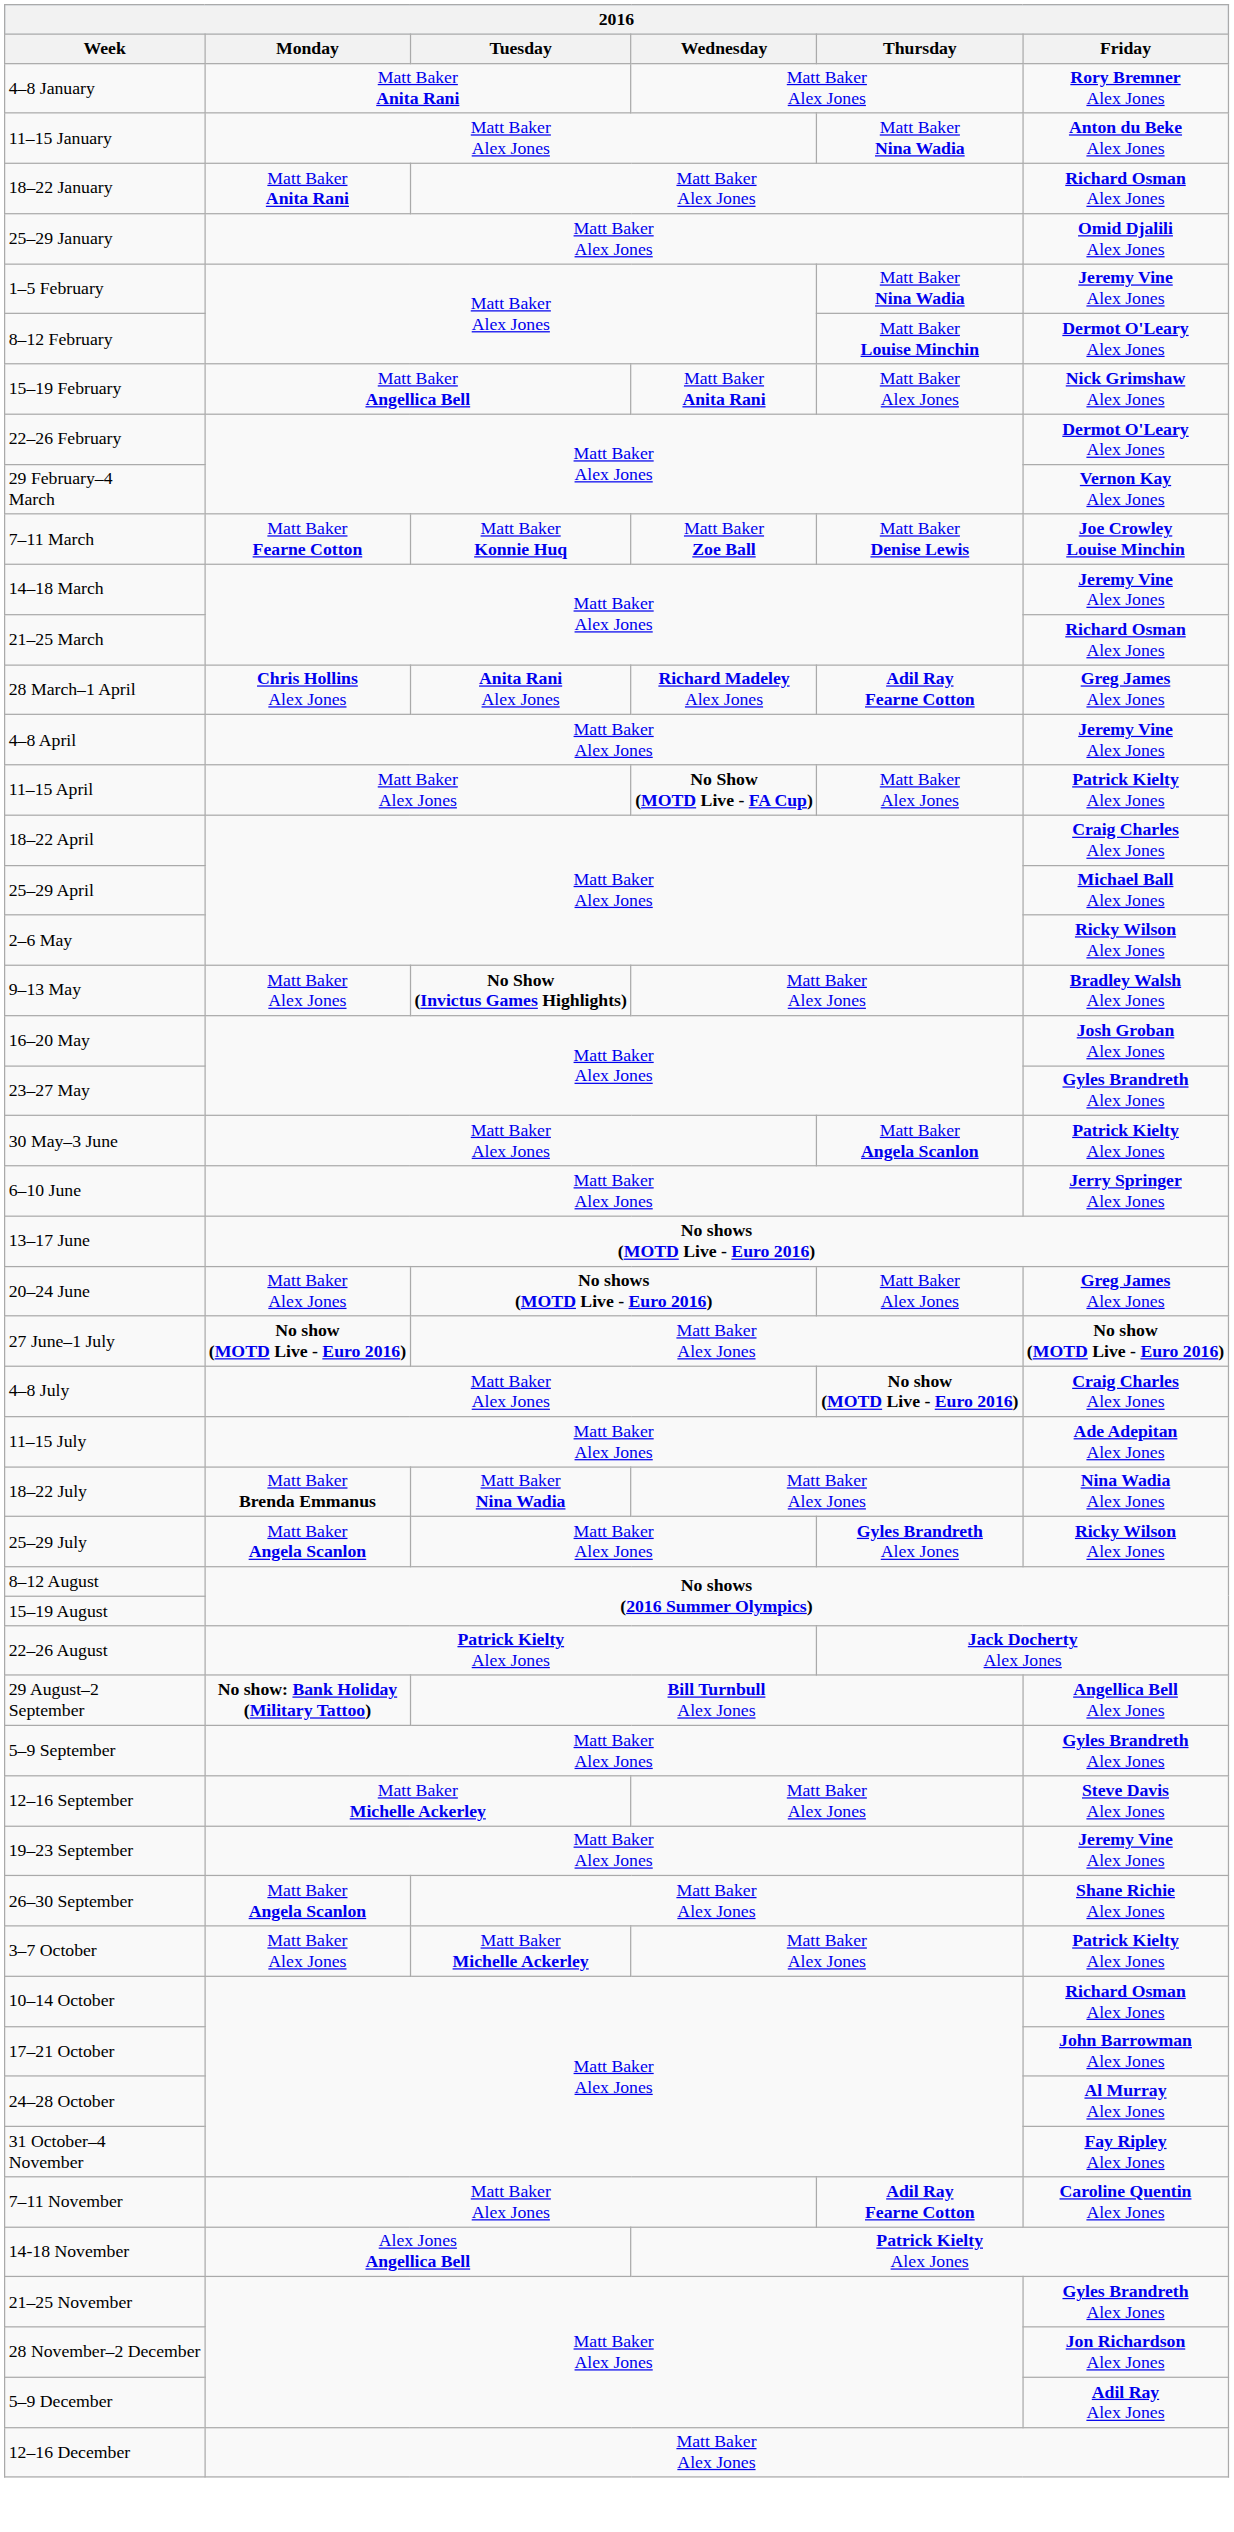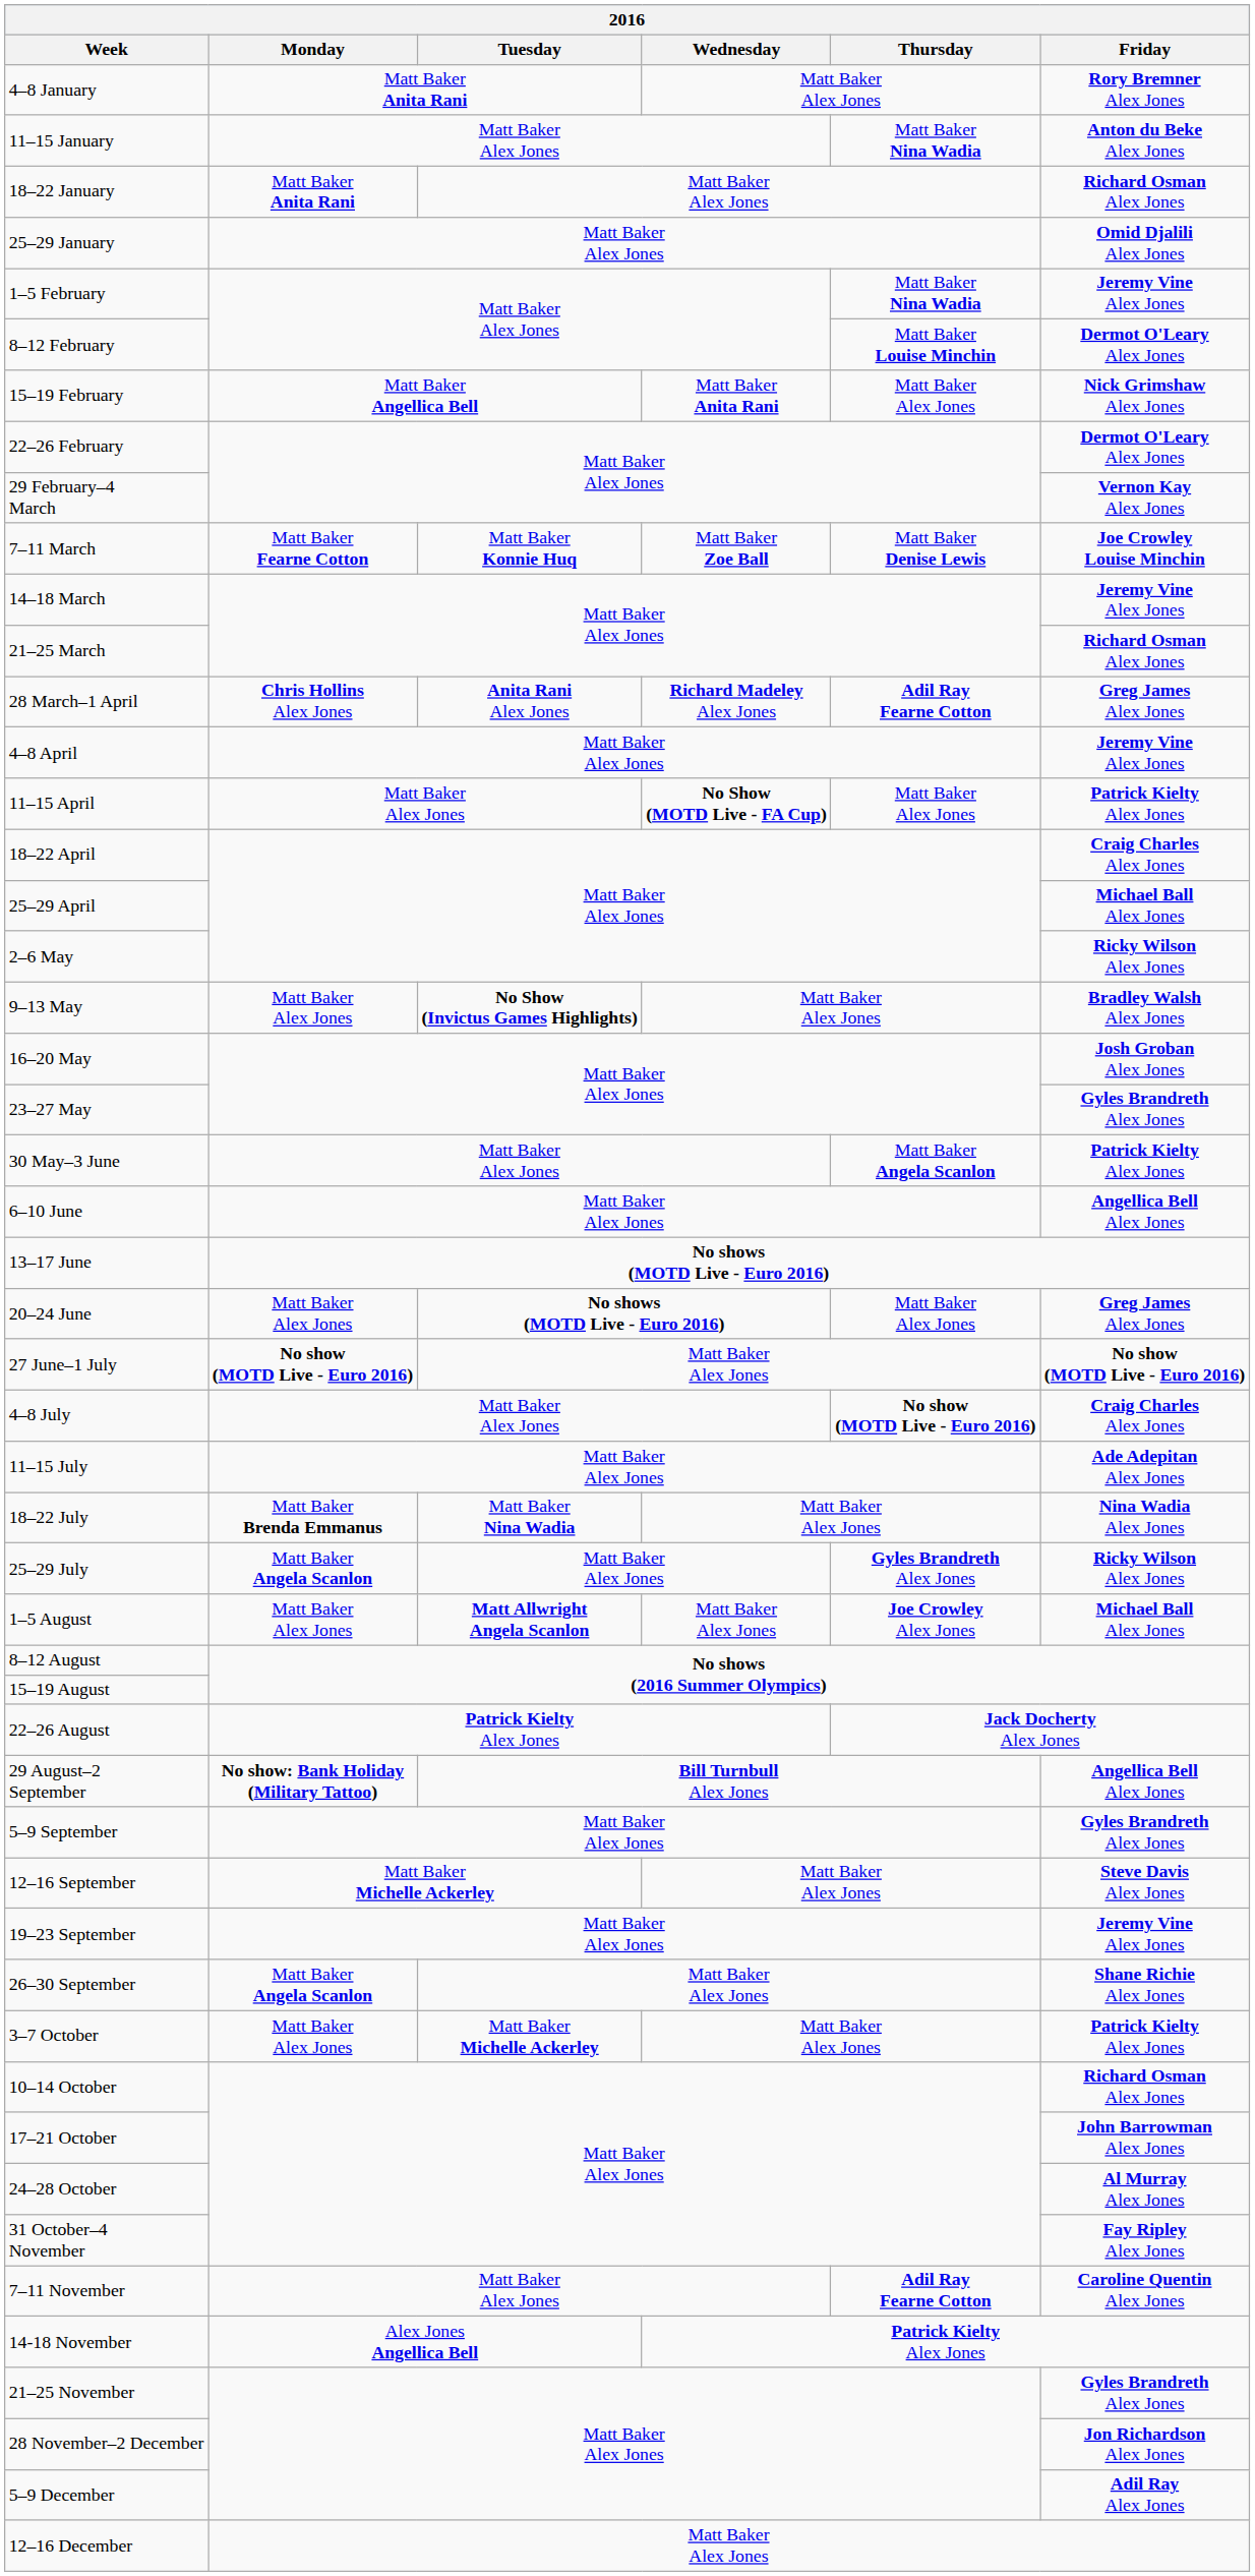6–10 June | Friday: Jerry Springer Alex Jones -> Angellica Bell Alex Jones
+ row: 1–5 August | Matt Baker Alex Jones | Matt Allwright Angela Scanlon | Matt Baker Alex Jones | Joe Crowley Alex Jones | Michael Ball Alex Jones
